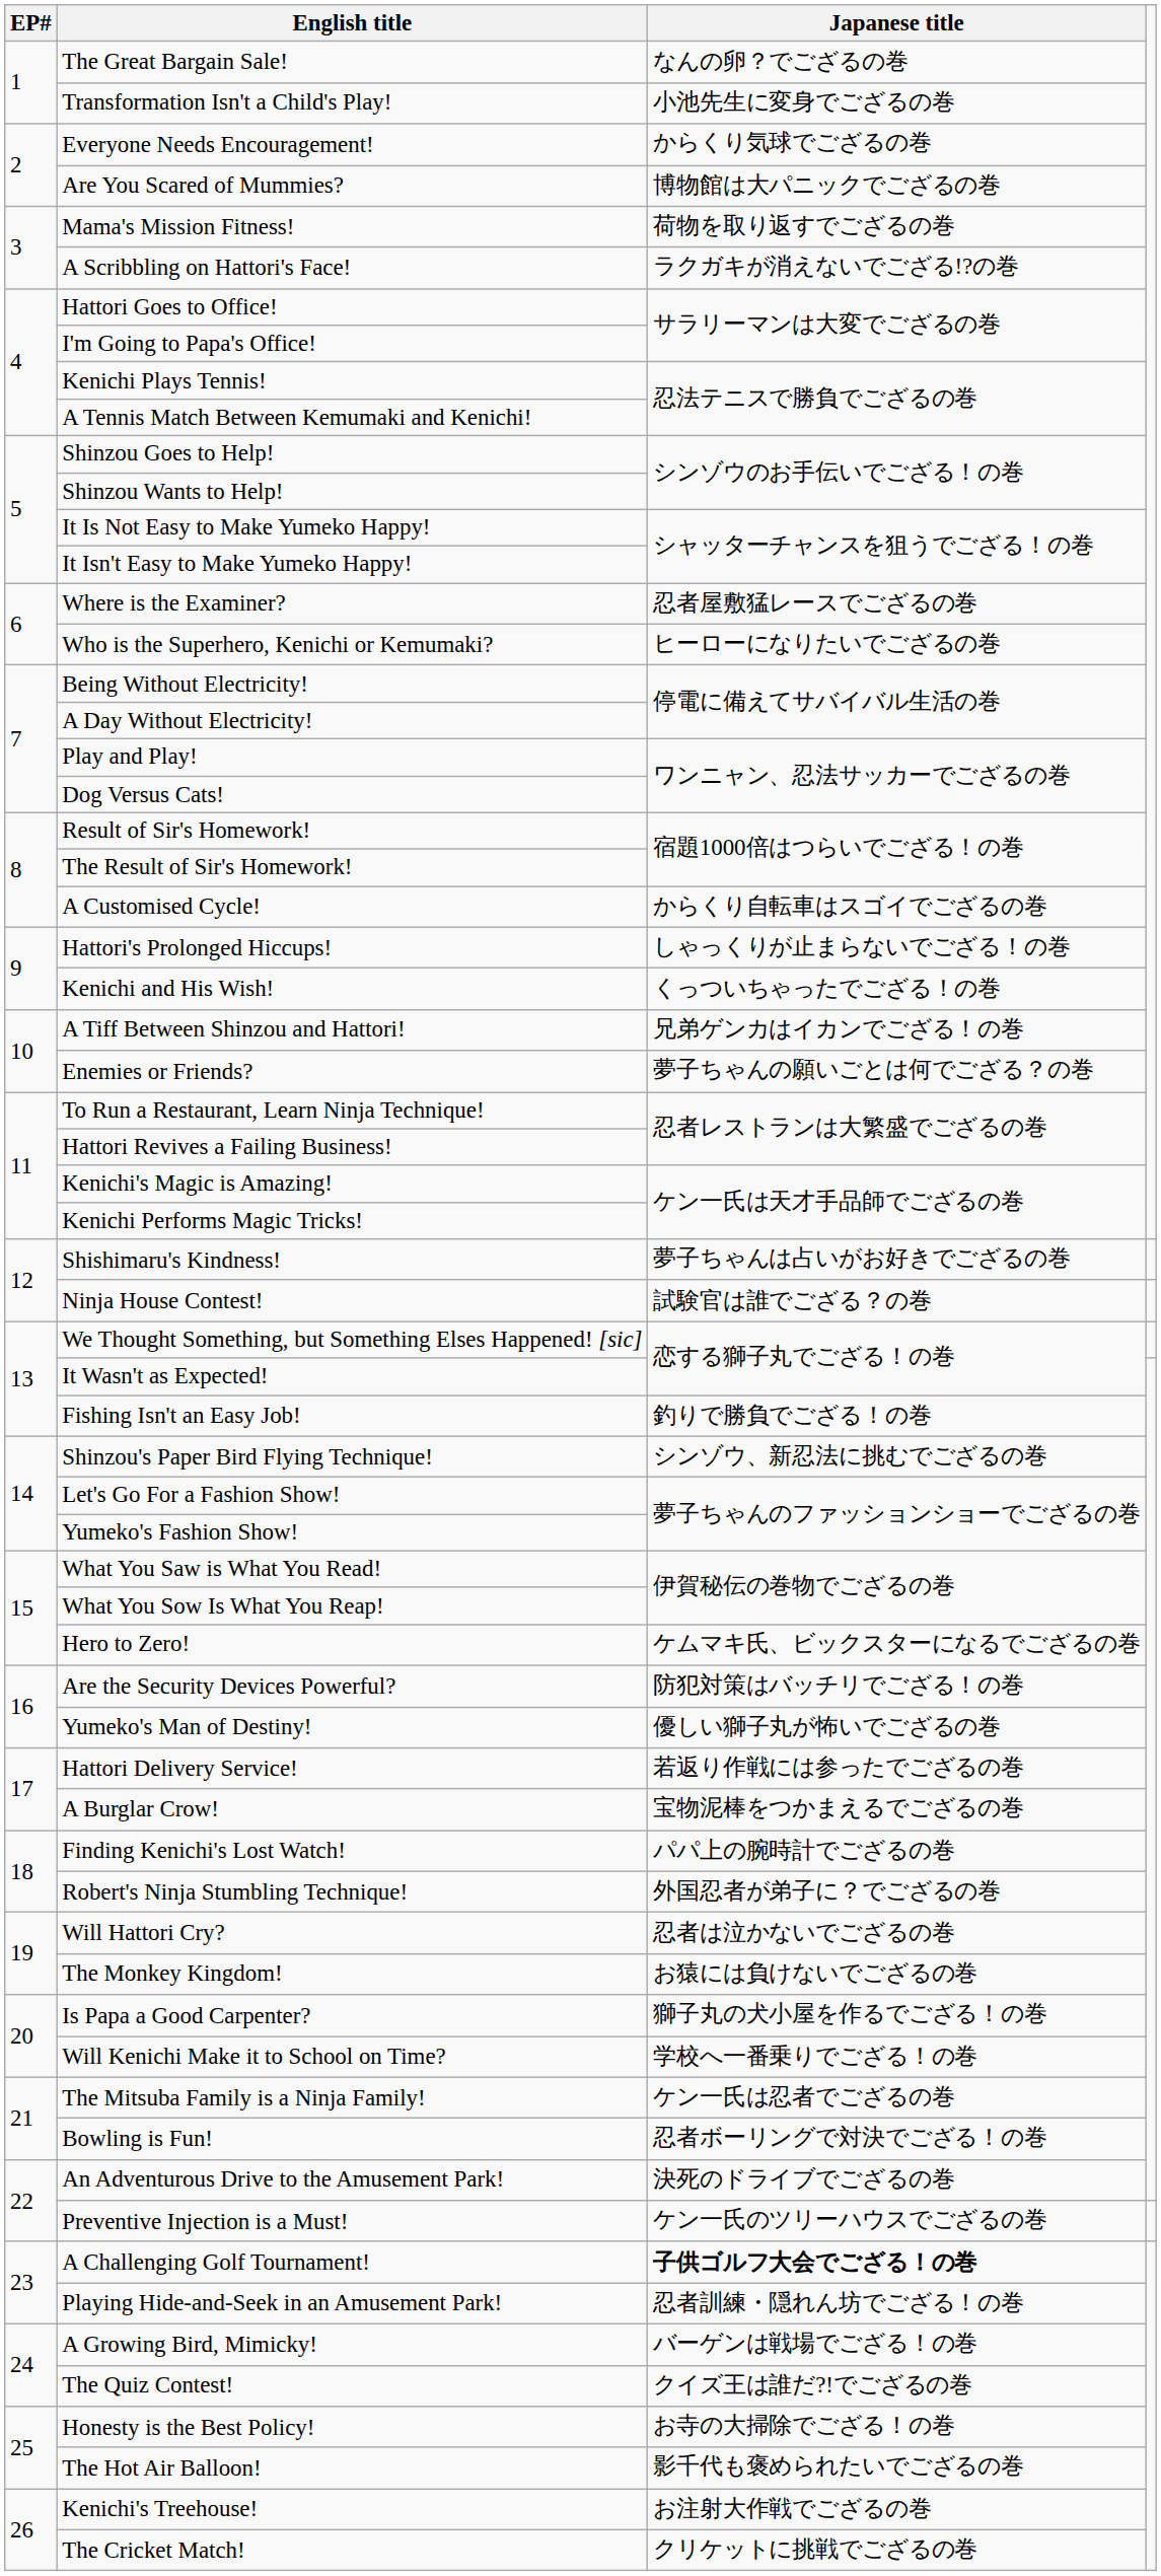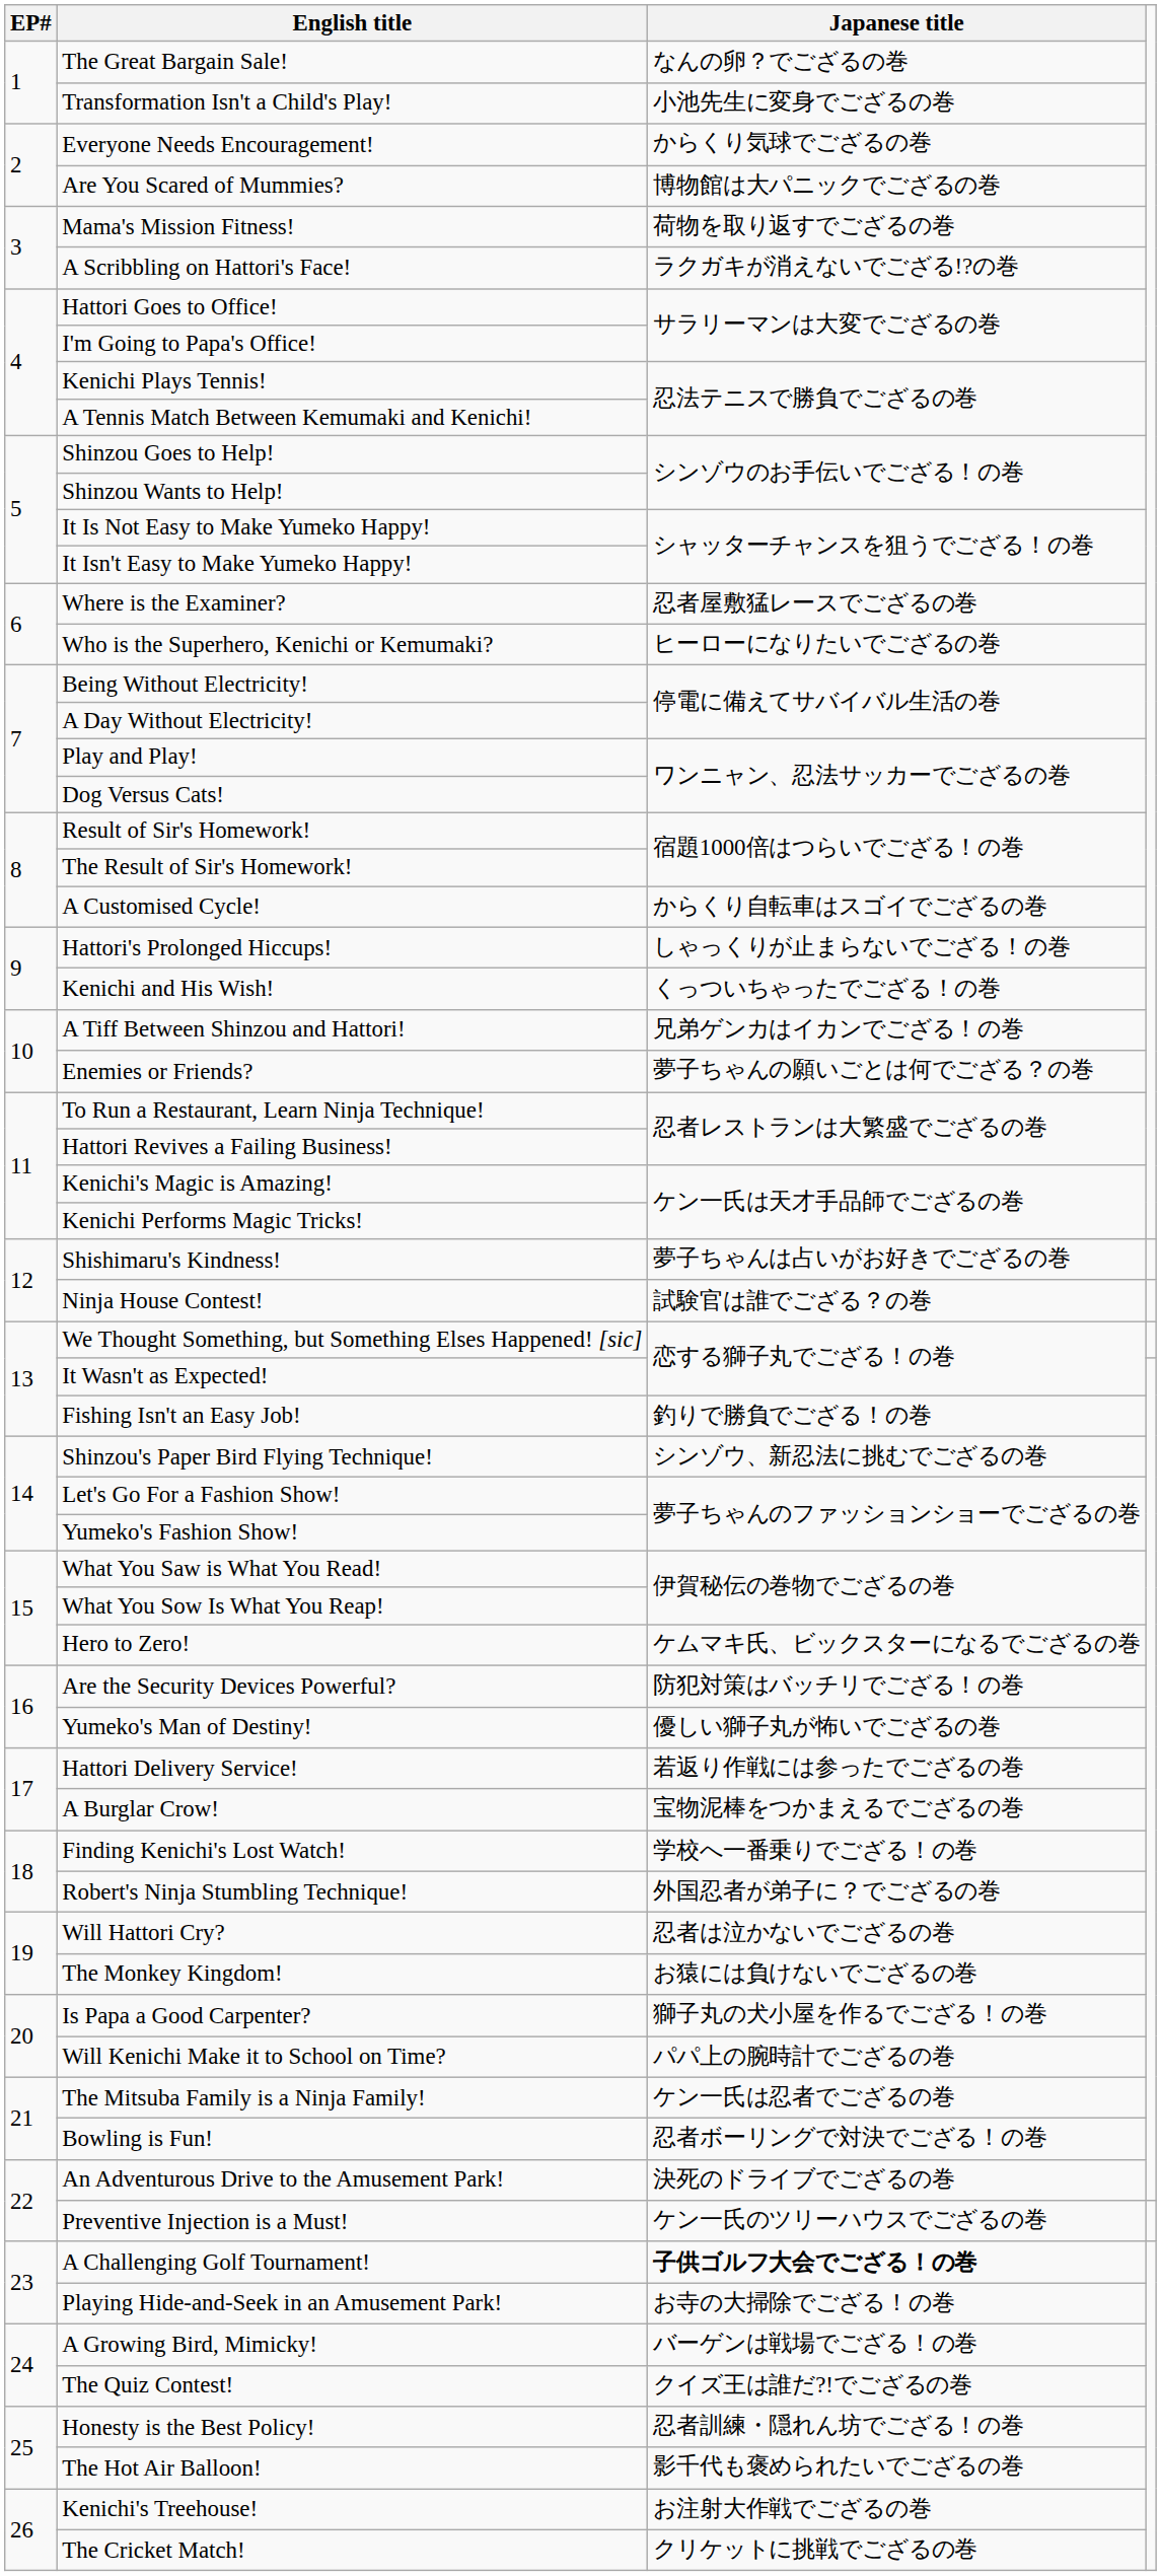Finding Kenichi's Lost Watch! | Japanese title: パパ上の腕時計でござるの巻 -> 学校へ一番乗りでござる！の巻
Will Kenichi Make it to School on Time? | Japanese title: 学校へ一番乗りでござる！の巻 -> パパ上の腕時計でござるの巻
Playing Hide-and-Seek in an Amusement Park! | Japanese title: 忍者訓練・隠れん坊でござる！の巻 -> お寺の大掃除でござる！の巻
Honesty is the Best Policy! | Japanese title: お寺の大掃除でござる！の巻 -> 忍者訓練・隠れん坊でござる！の巻
